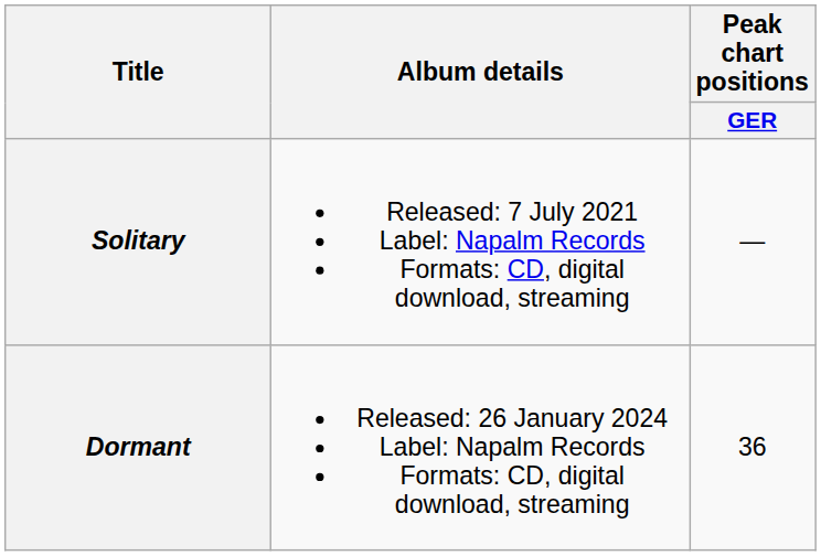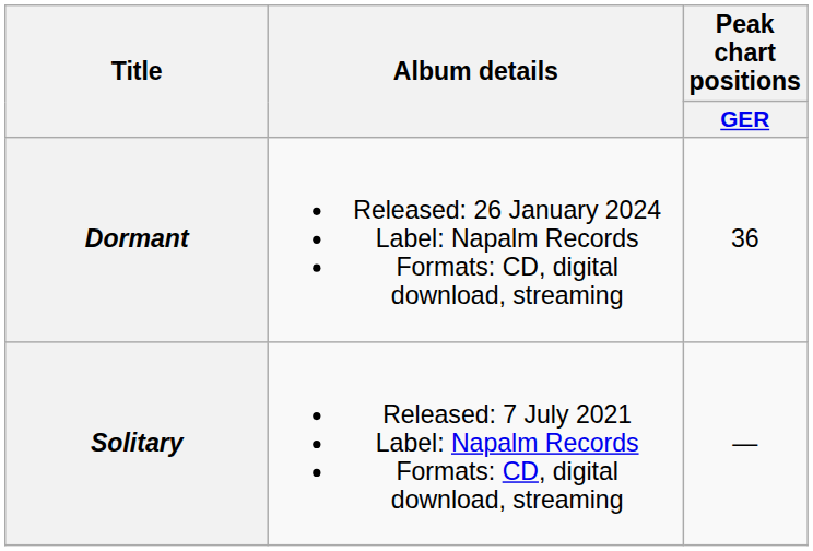rows swapped: Solitary <-> Dormant
